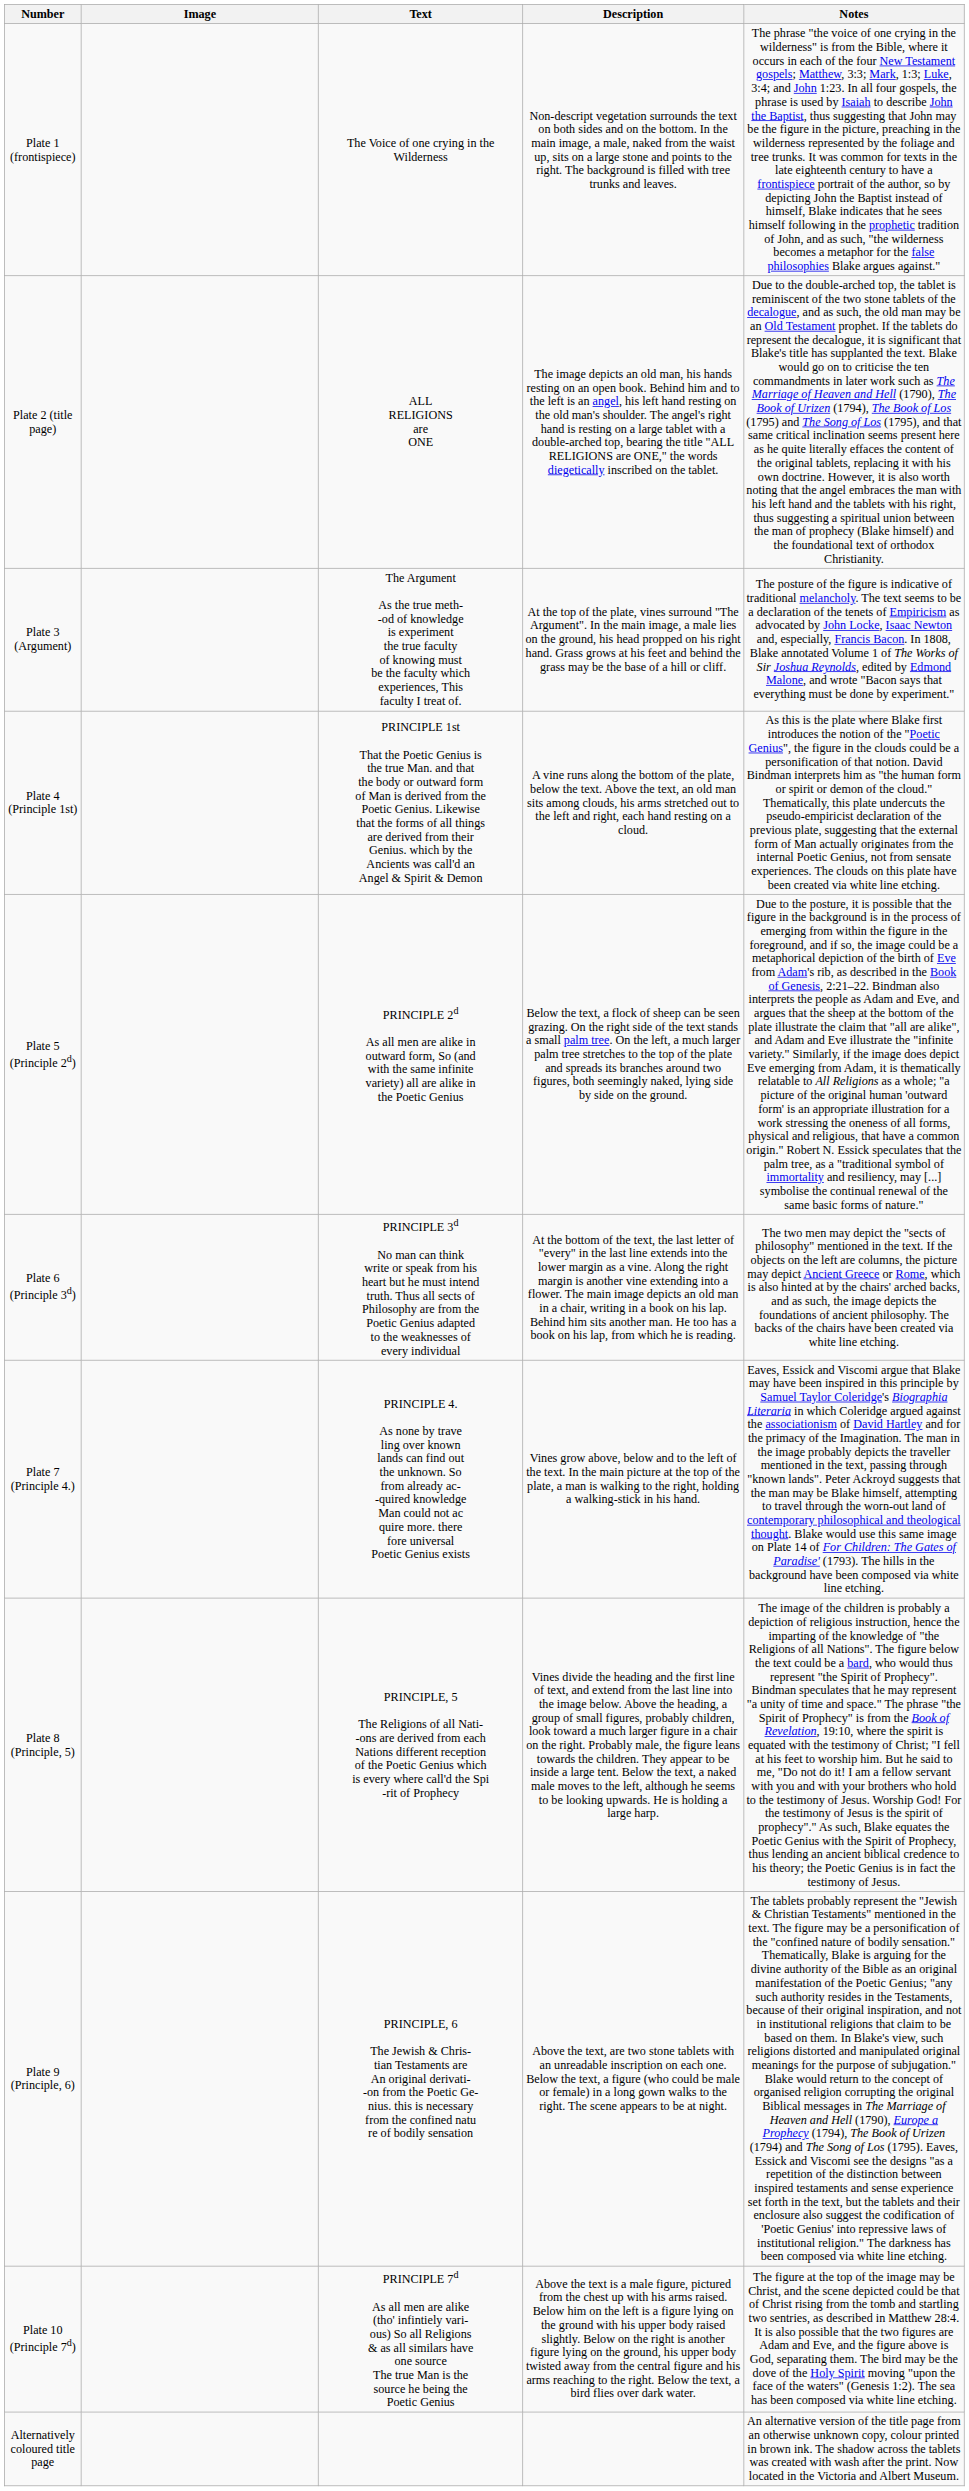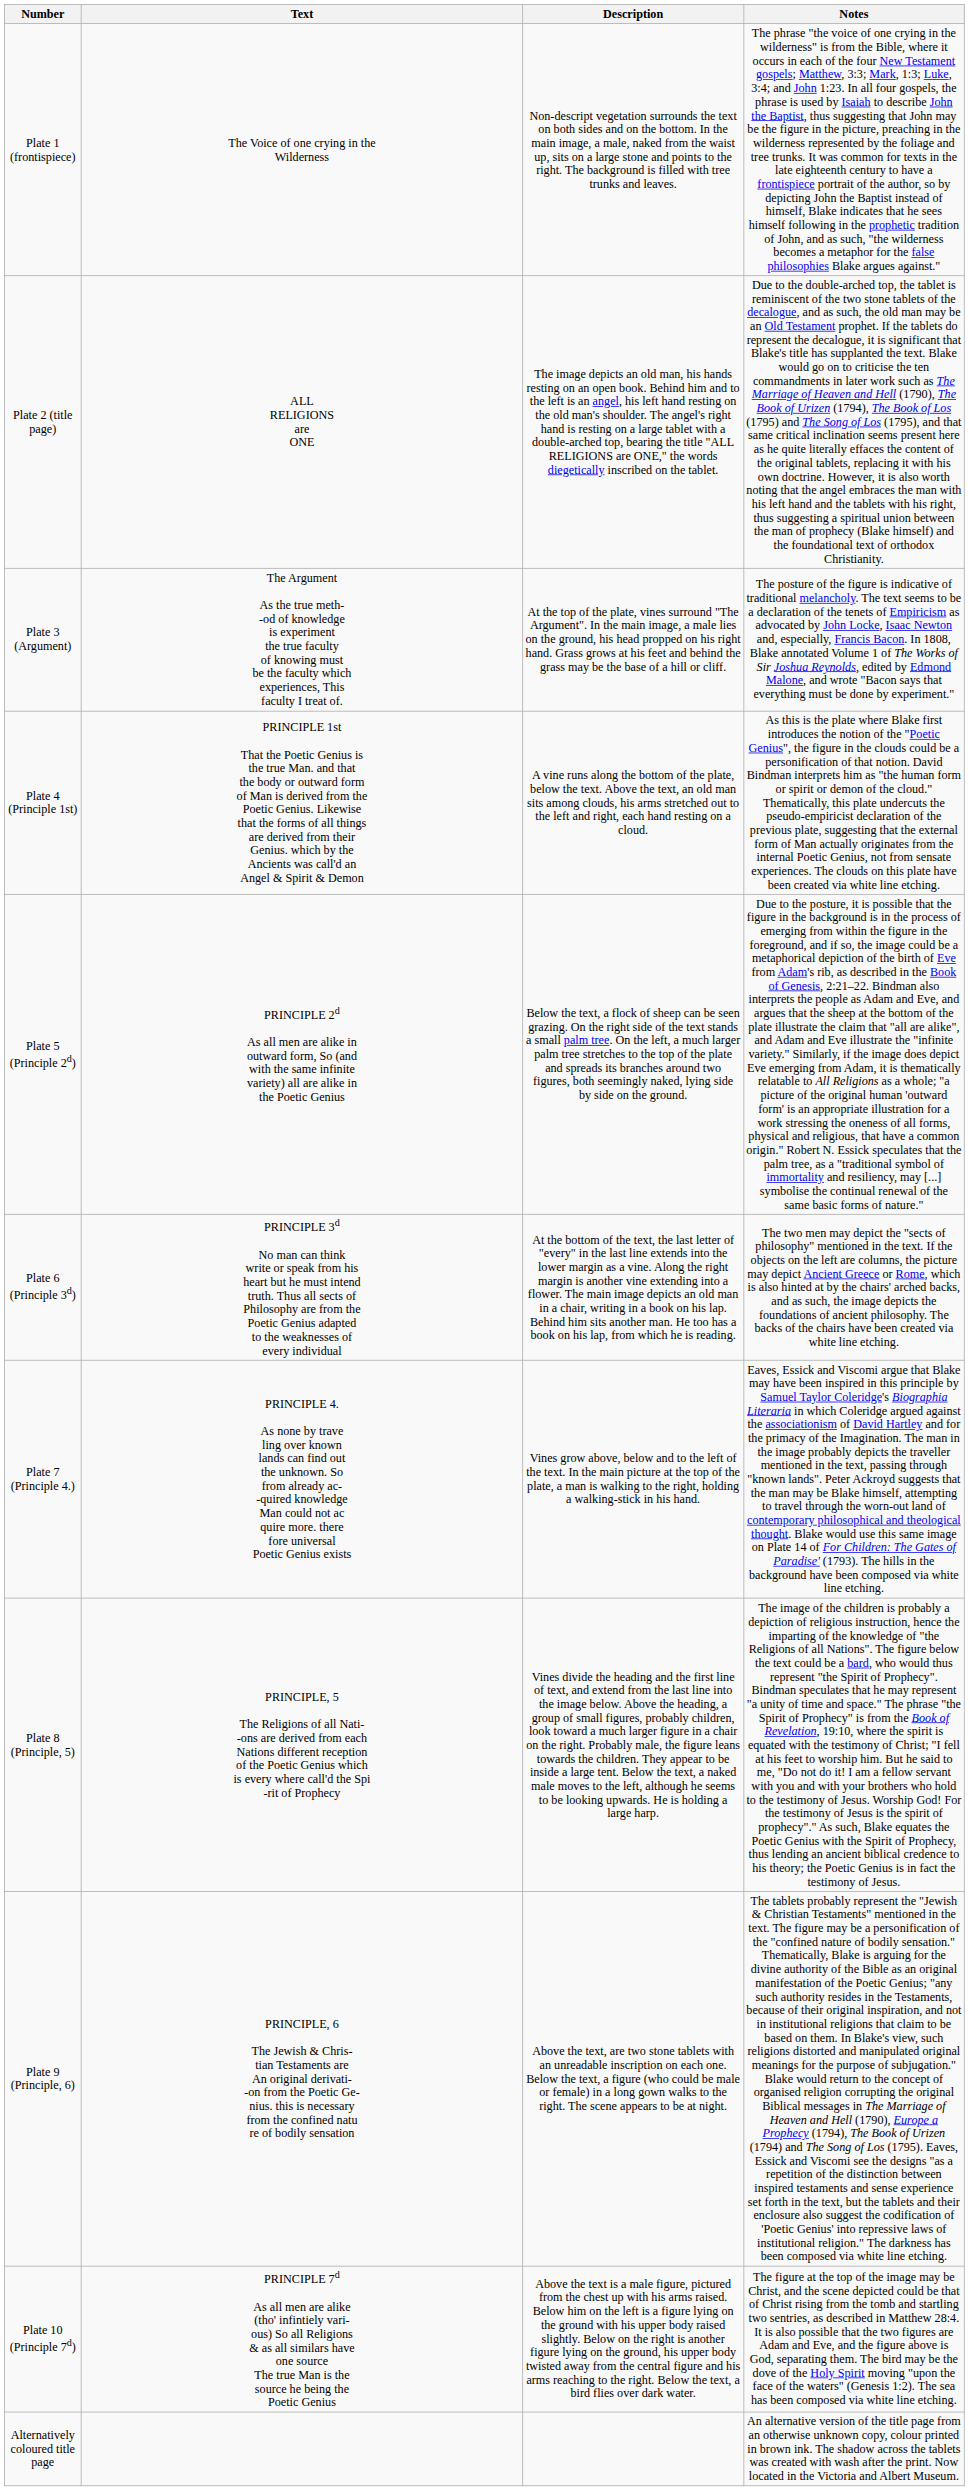- column: Image
